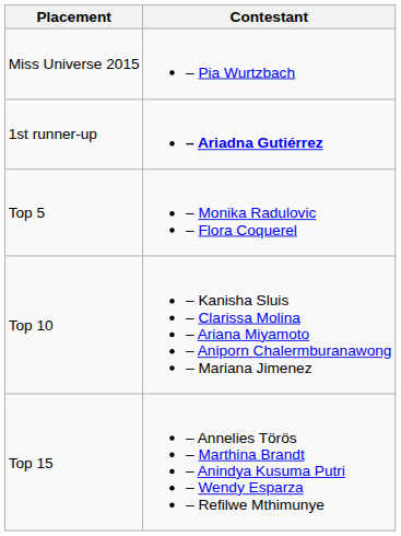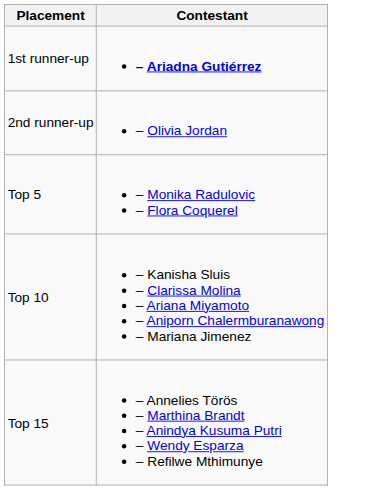- row: Miss Universe 2015 | – Pia Wurtzbach
+ row: 2nd runner-up | – Olivia Jordan
